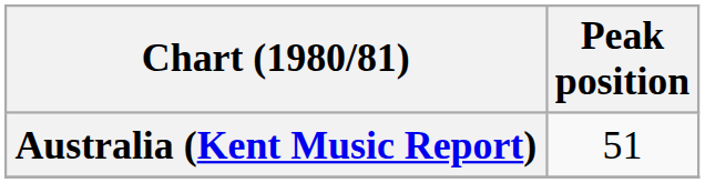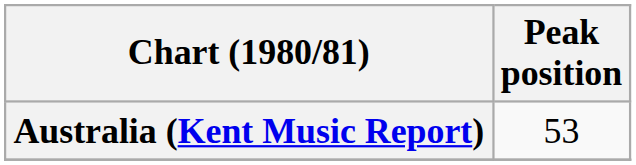Australia (Kent Music Report) | Peak position: 51 -> 53
